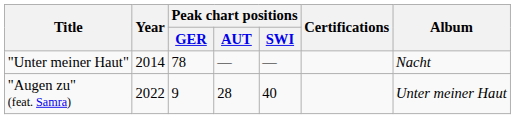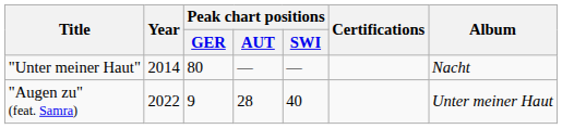"Unter meiner Haut" | Peak chart positions / GER: 78 -> 80
